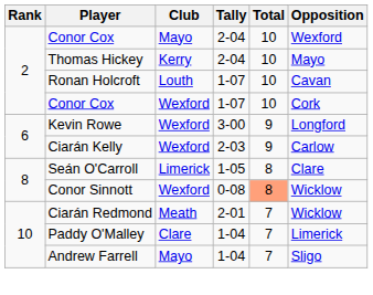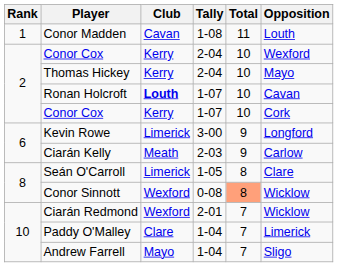+ row: 1 | Conor Madden | Cavan | 1-08 | 11 | Louth
Conor Cox / 2-04 | Club: Mayo -> Kerry
Ronan Holcroft | Club: normal -> bold
Conor Cox / 1-07 | Club: Wexford -> Kerry
Kevin Rowe | Club: Wexford -> Limerick
Ciarán Kelly | Club: Wexford -> Meath
Ciarán Redmond | Club: Meath -> Wexford
